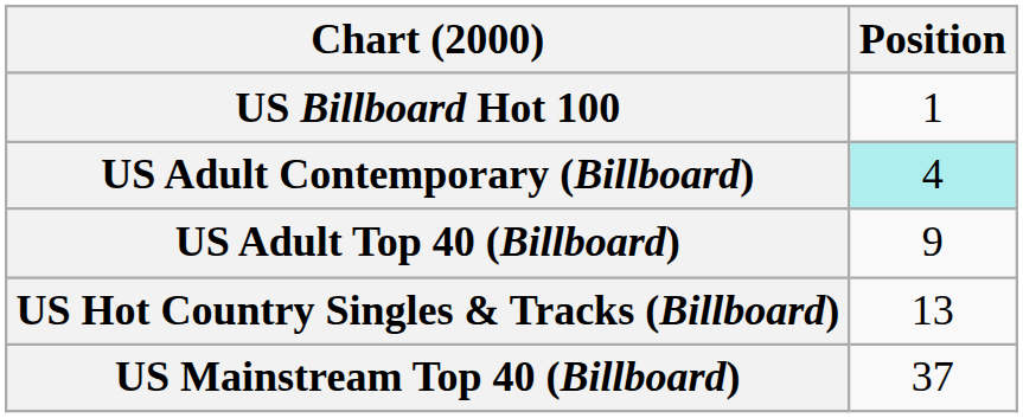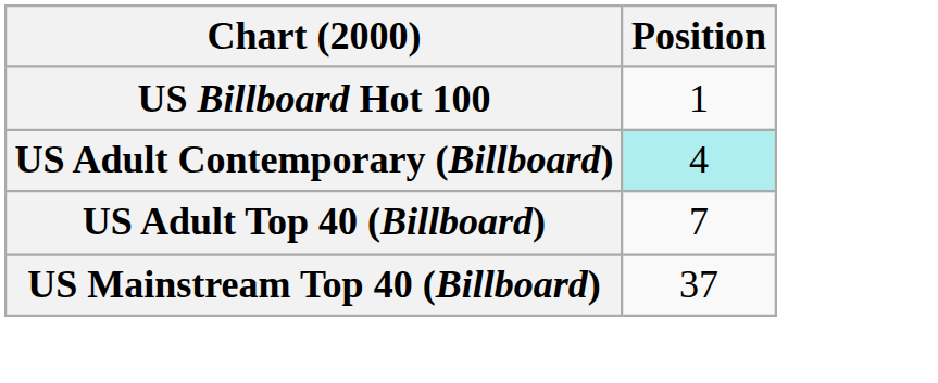US Adult Top 40 (Billboard) | Position: 9 -> 7
- row: US Hot Country Singles & Tracks (Billboard) | 13
